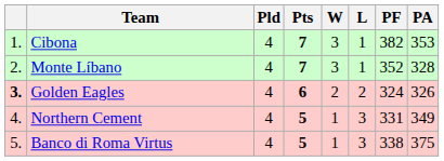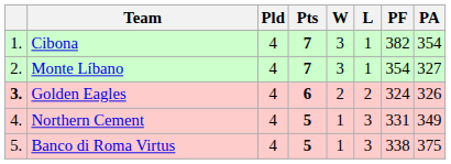Cibona | PA: 353 -> 354
Monte Líbano | PF: 352 -> 354
Monte Líbano | PA: 328 -> 327
